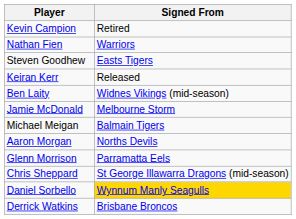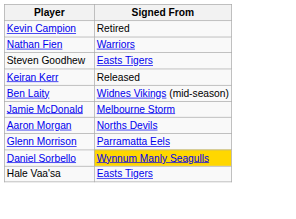- row: Michael Meigan | Balmain Tigers
- row: Chris Sheppard | St George Illawarra Dragons (mid-season)
+ row: Hale Vaa'sa | Easts Tigers
- row: Derrick Watkins | Brisbane Broncos
